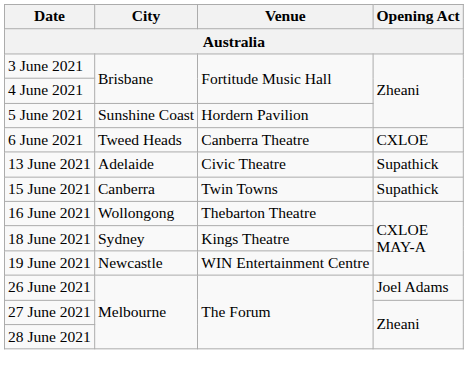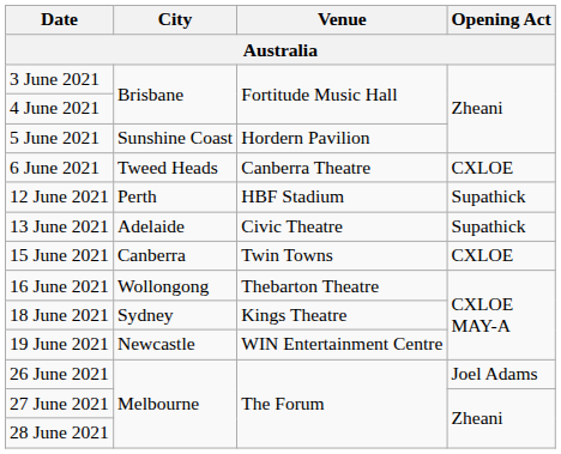+ row: 12 June 2021 | Perth | HBF Stadium | Supathick
15 June 2021 | Opening Act: Supathick -> CXLOE
